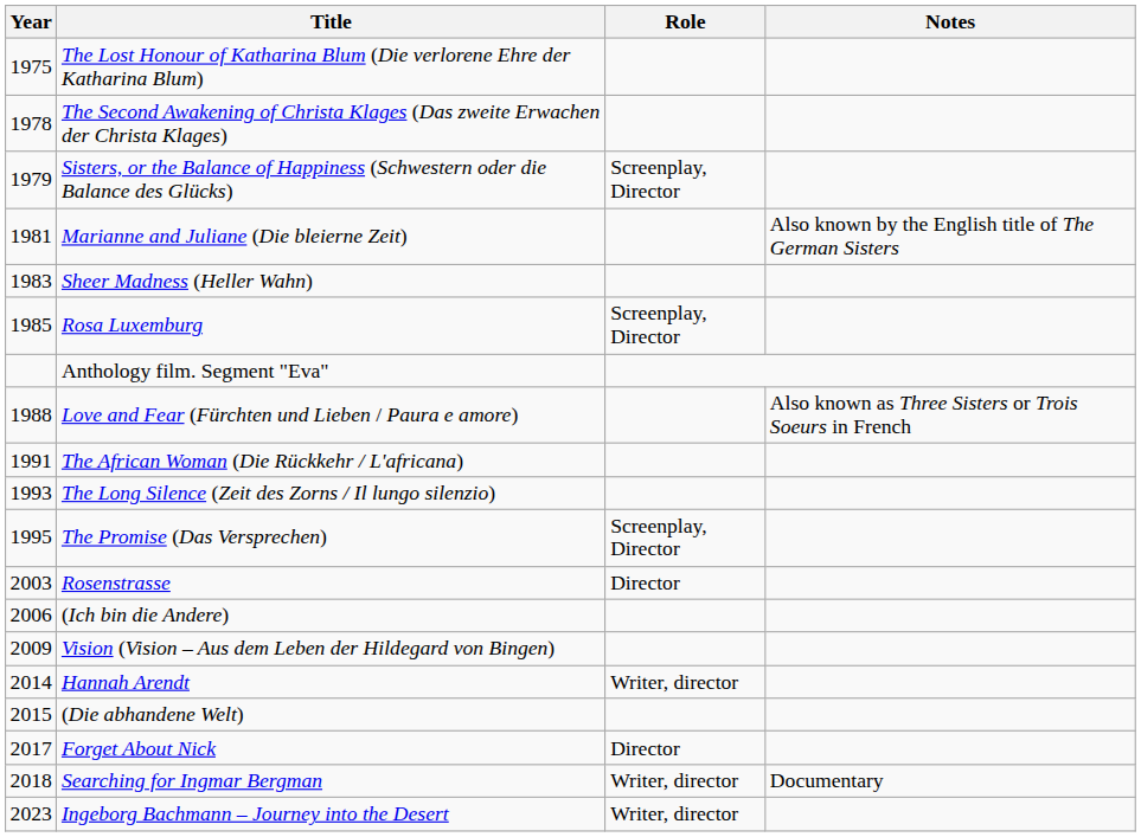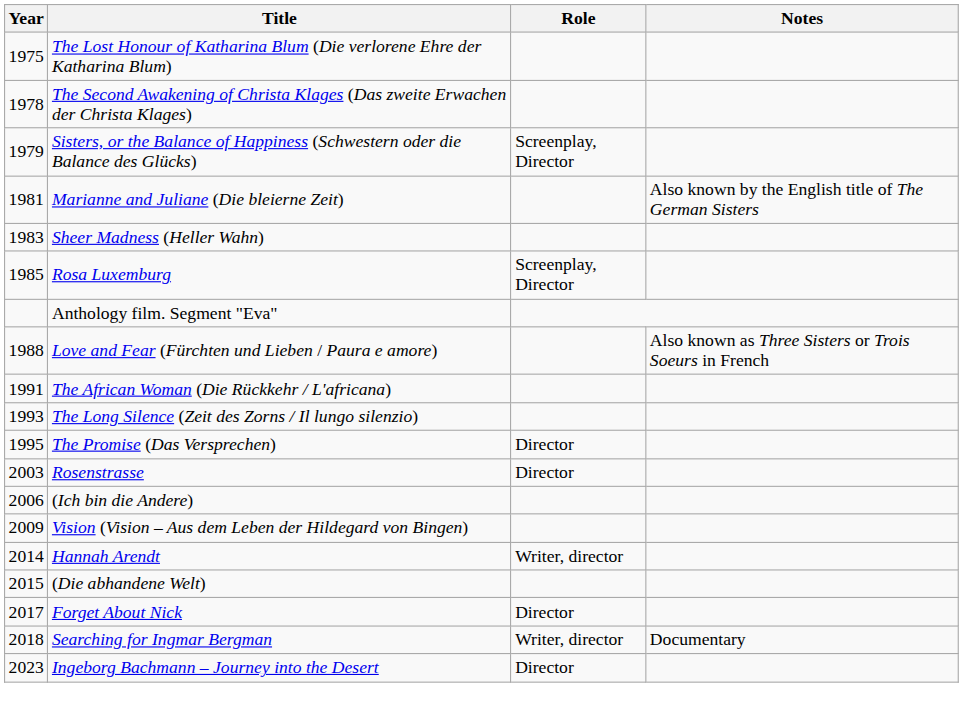The Promise (Das Versprechen) | Role: Screenplay, Director -> Director
Ingeborg Bachmann – Journey into the Desert | Role: Writer, director -> Director
